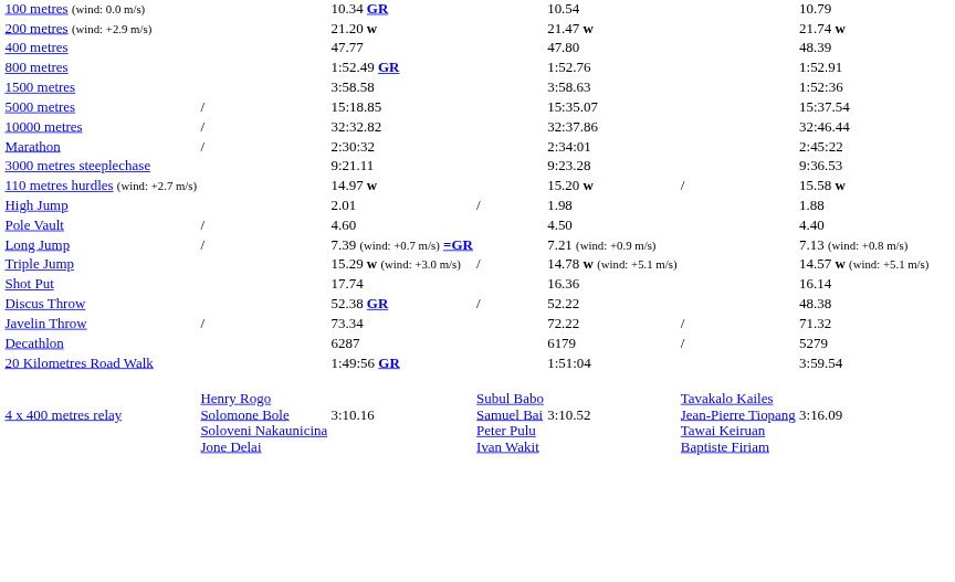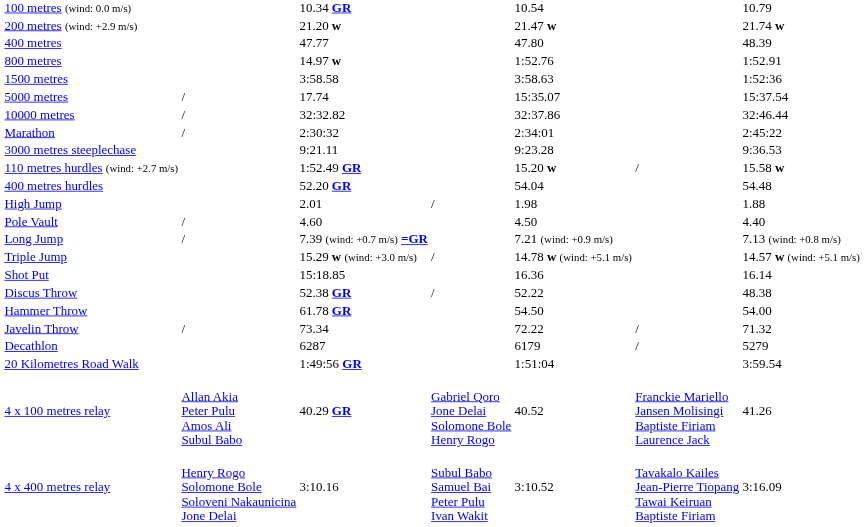800 metres | column 3: 1:52.49 GR -> 14.97 w
5000 metres | column 3: 15:18.85 -> 17.74
110 metres hurdles (wind: +2.7 m/s) | column 3: 14.97 w -> 1:52.49 GR
+ row: 400 metres hurdles | 52.20 GR | 54.04 | 54.48
Shot Put | column 3: 17.74 -> 15:18.85
+ row: Hammer Throw | 61.78 GR | 54.50 | 54.00
+ row: 4 x 100 metres relay | Allan Akia Peter Pulu Amos Ali Subul Babo | 40.29 GR | Gabriel Qoro Jone Delai Solomone Bole Henry Rogo | 40.52 | Franckie Mariello Jansen Molisingi Baptiste Firiam Laurence Jack | 41.26
